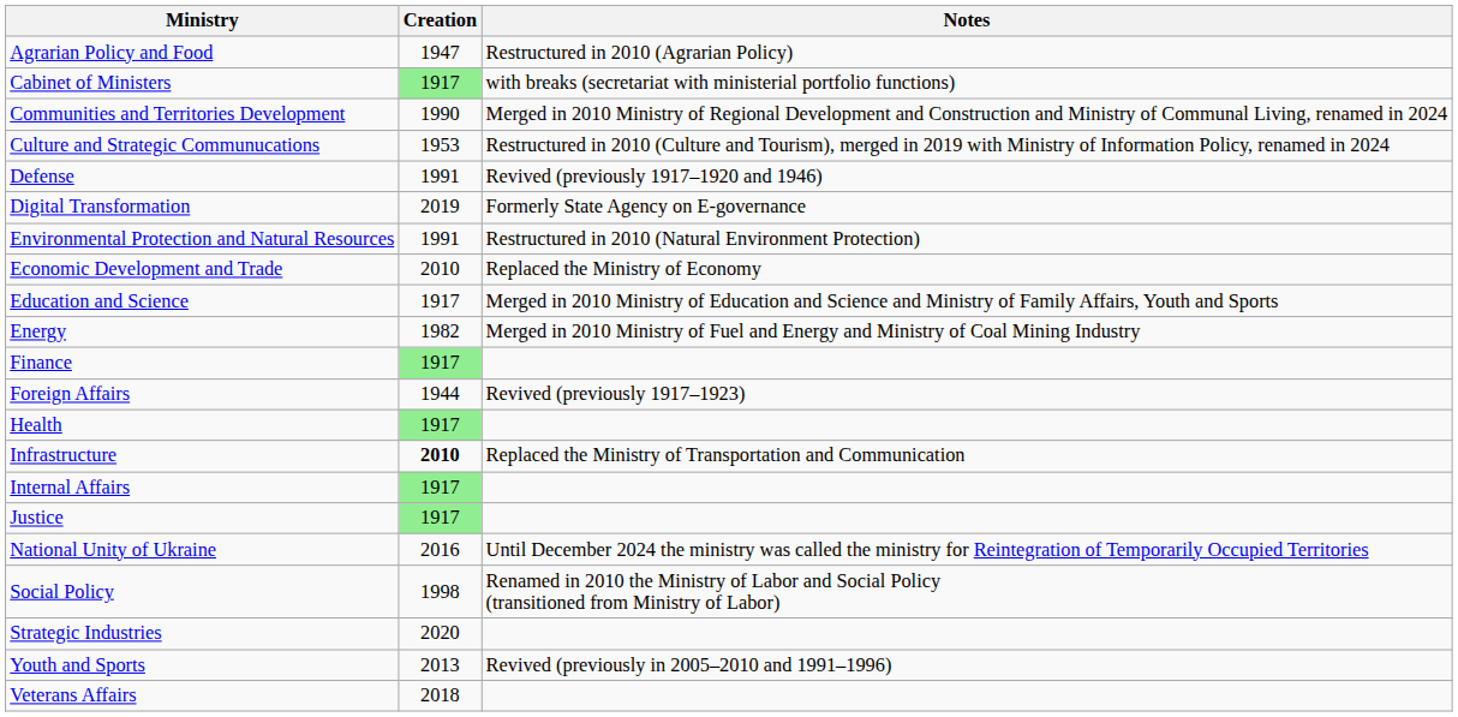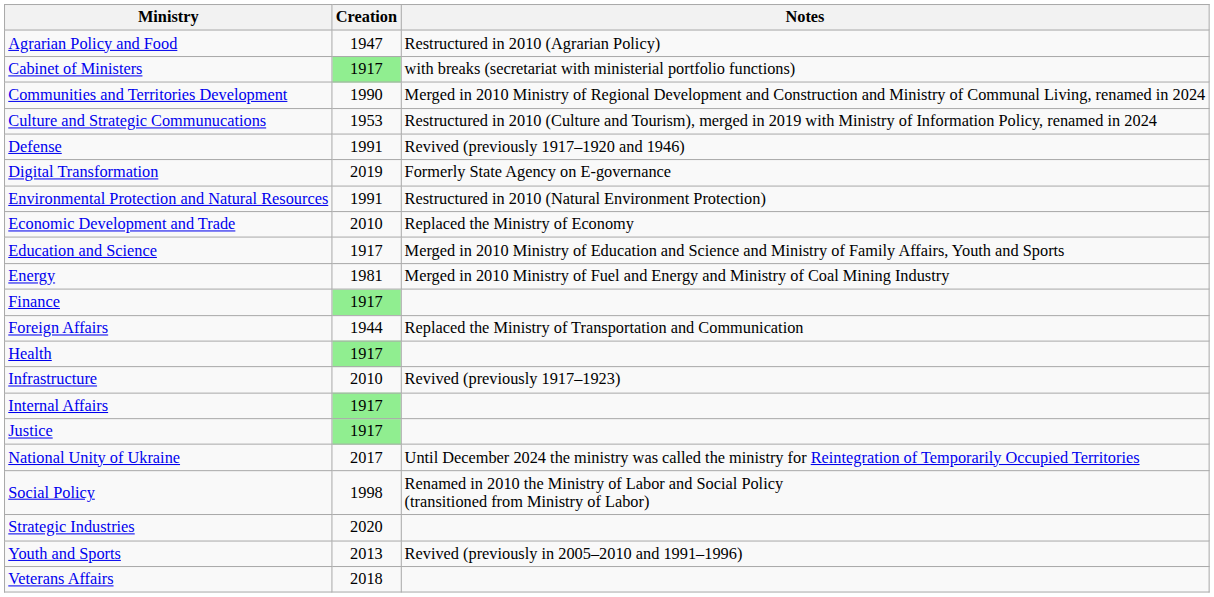Energy | Creation: 1982 -> 1981
Foreign Affairs | Notes: Revived (previously 1917–1923) -> Replaced the Ministry of Transportation and Communication
Infrastructure | Creation: bold -> normal
Infrastructure | Notes: Replaced the Ministry of Transportation and Communication -> Revived (previously 1917–1923)
National Unity of Ukraine | Creation: 2016 -> 2017
